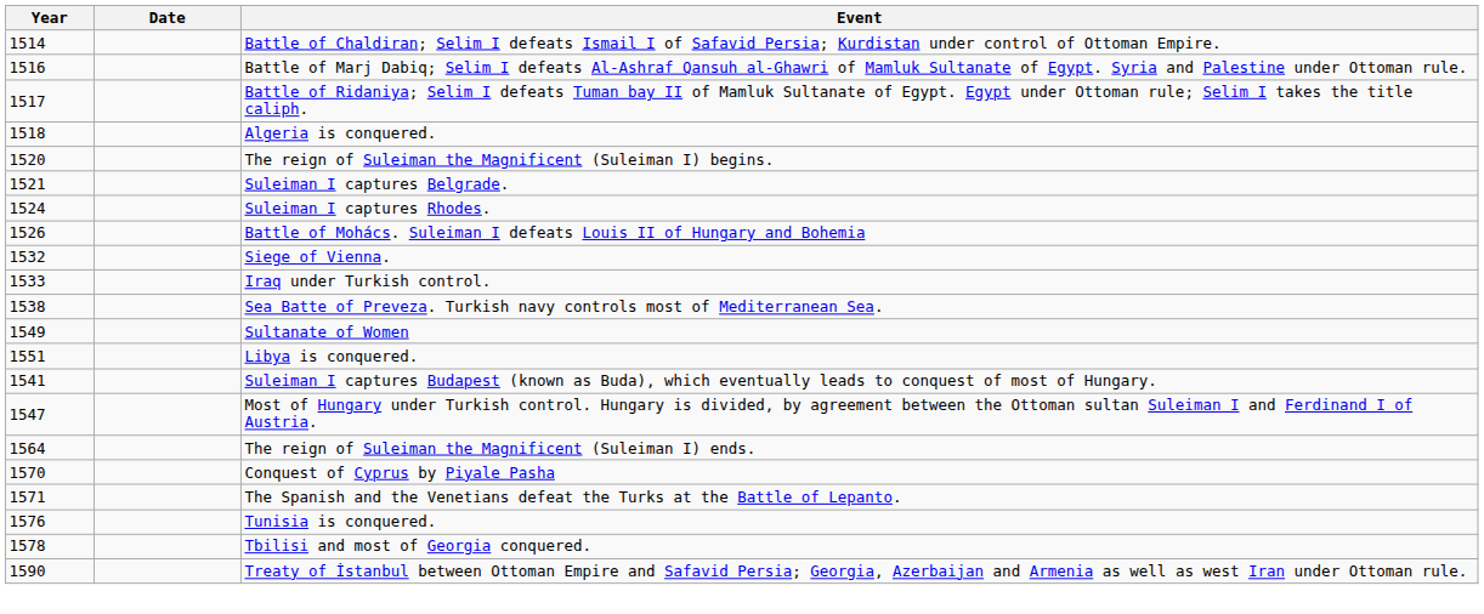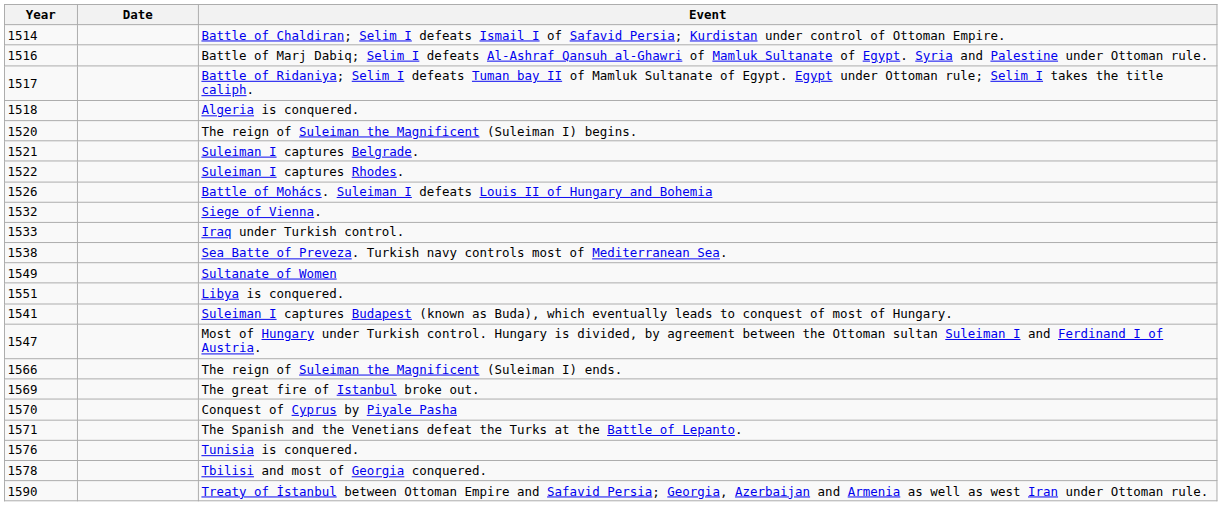Suleiman I captures Rhodes. | Year: 1524 -> 1522
The reign of Suleiman the Magnificent (Suleiman I) ends. | Year: 1564 -> 1566
+ row: 1569 | The great fire of Istanbul broke out.
